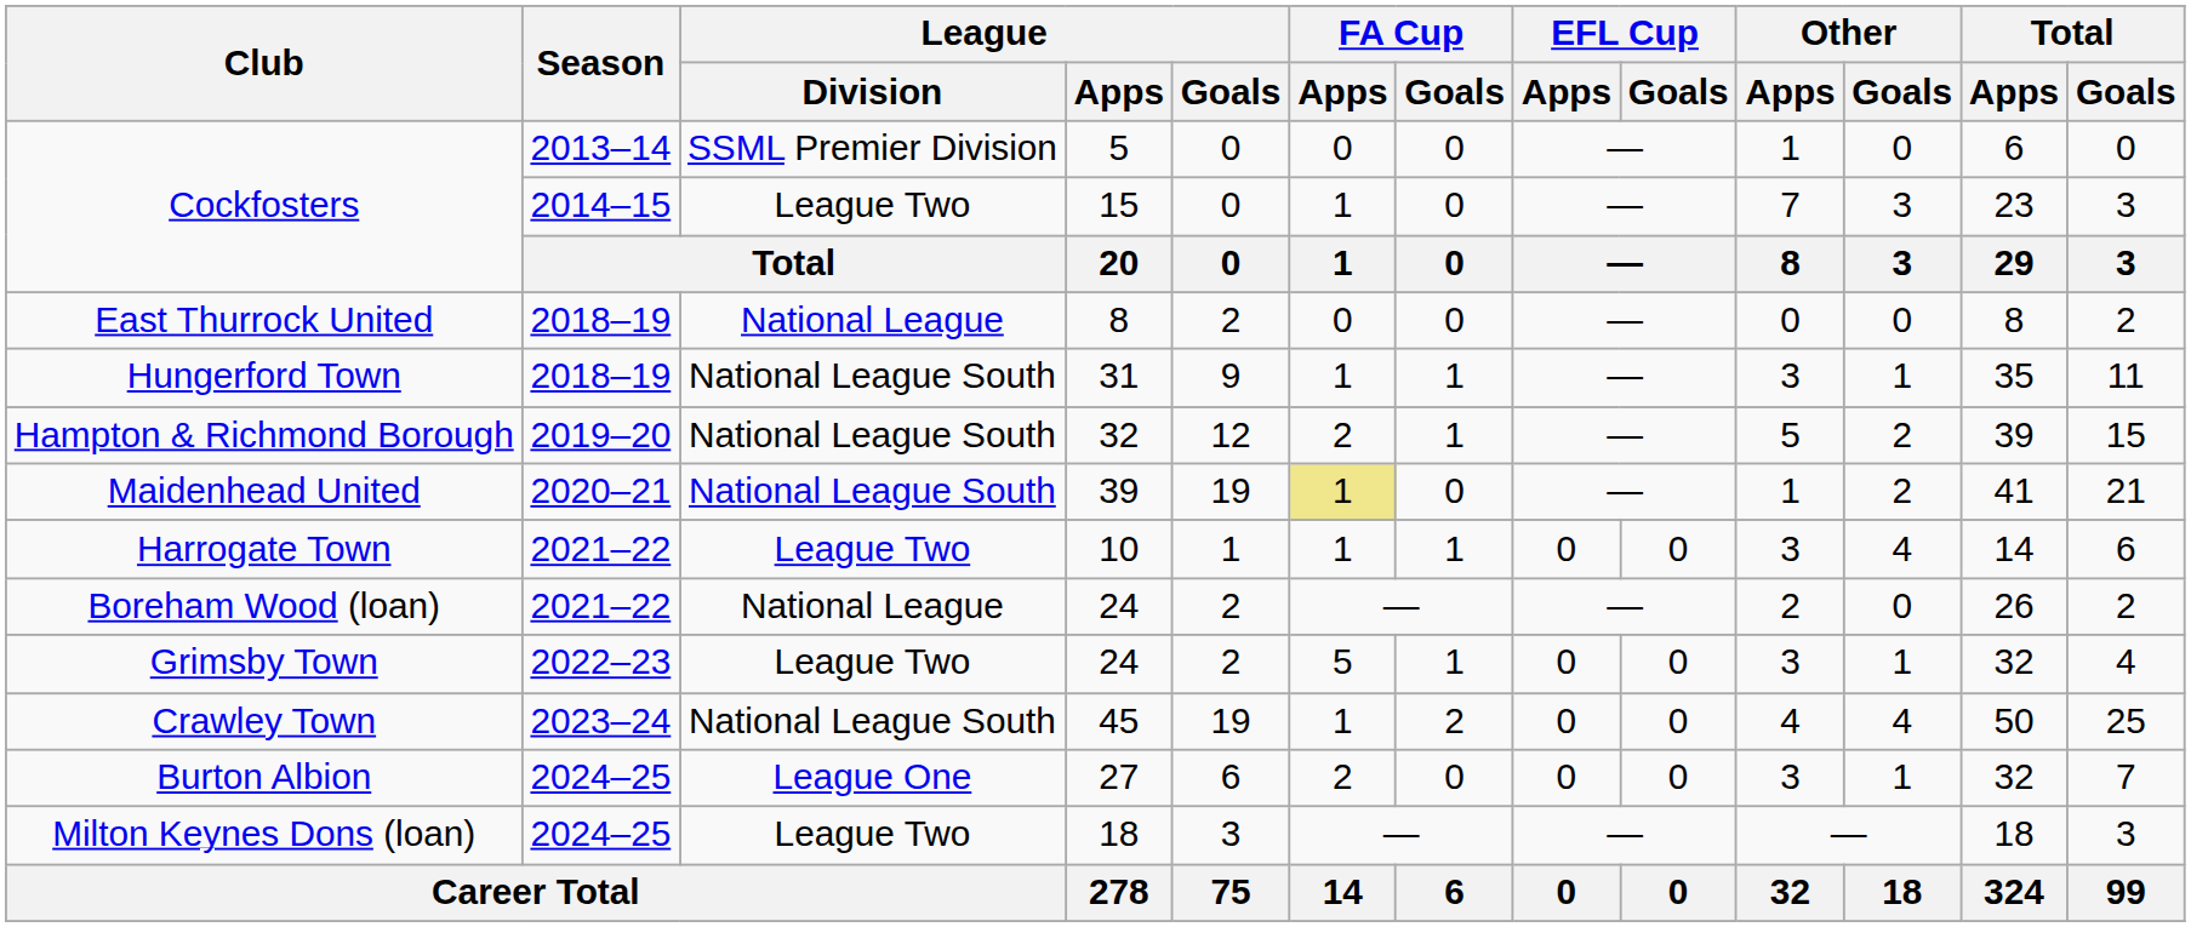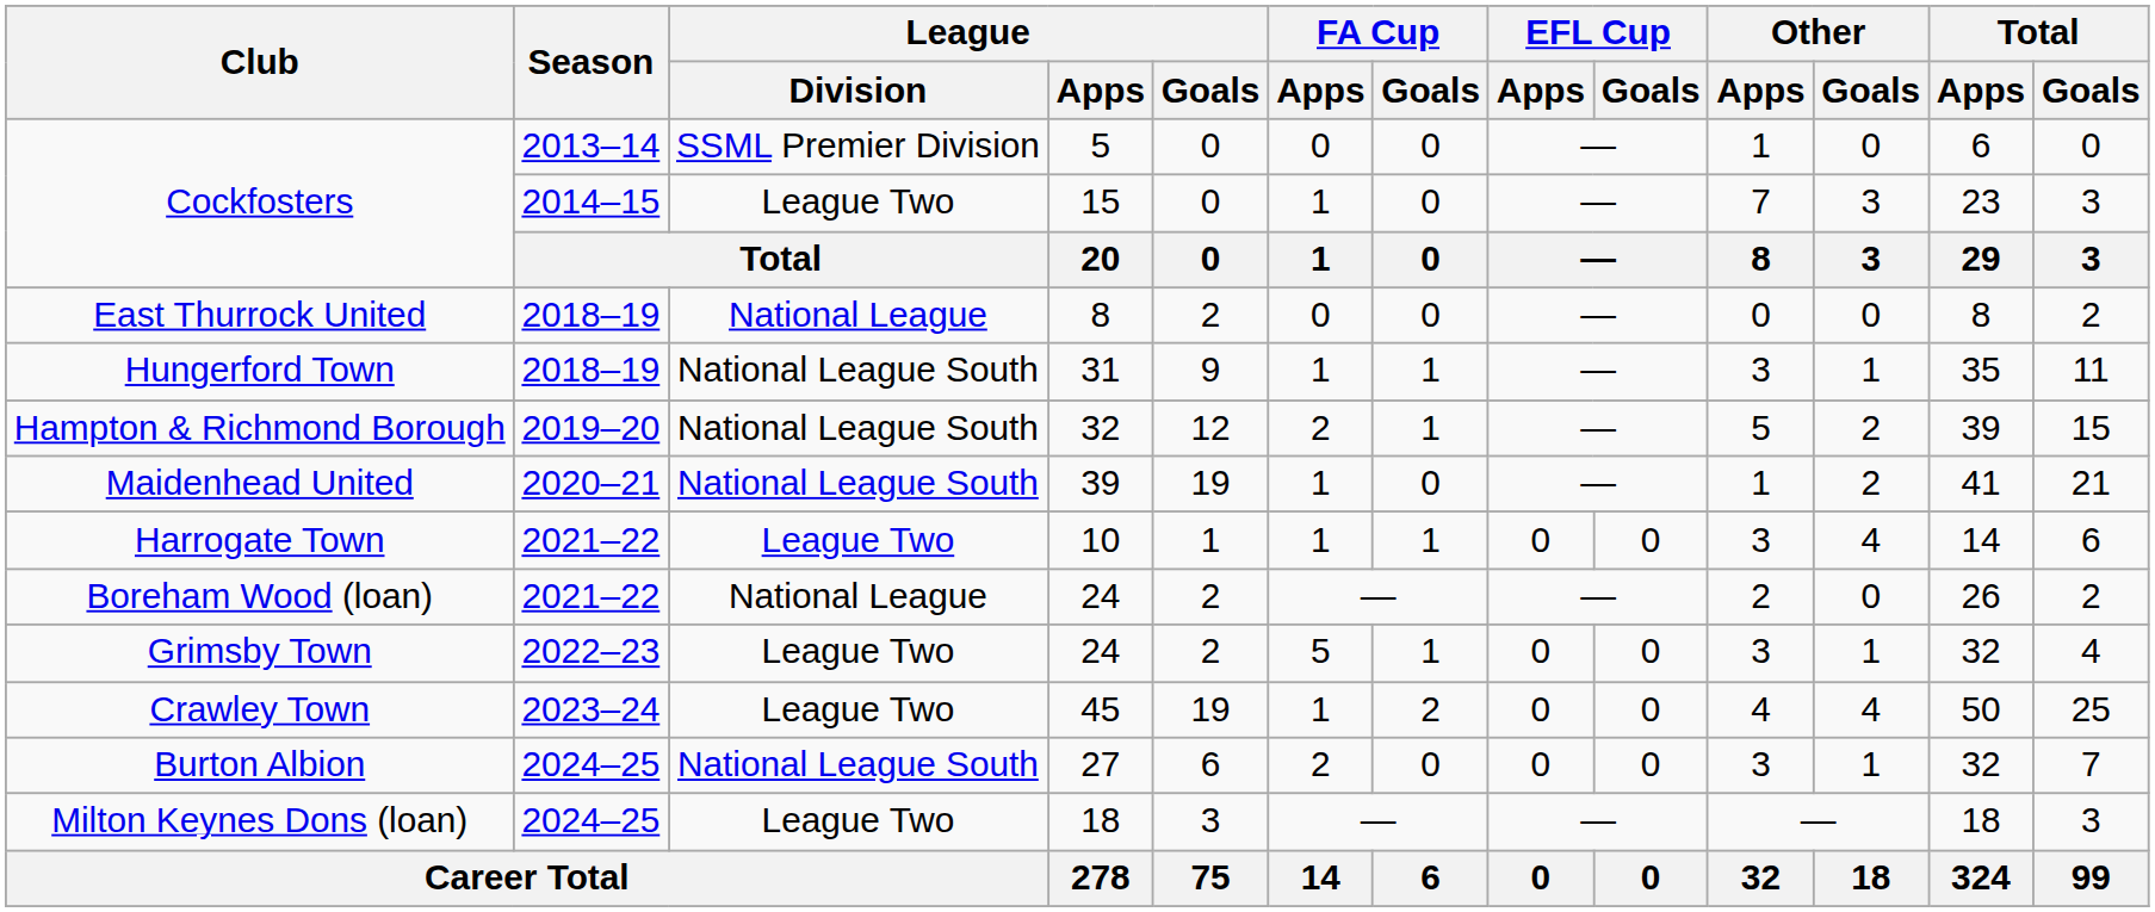Maidenhead United | FA Cup / Apps: khaki background -> no background
Crawley Town | League / Division: National League South -> League Two
Burton Albion | League / Division: League One -> National League South
